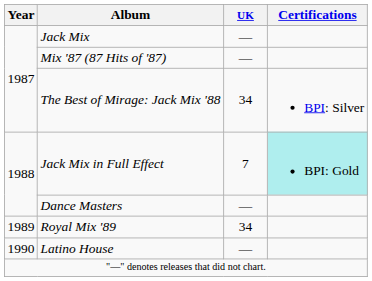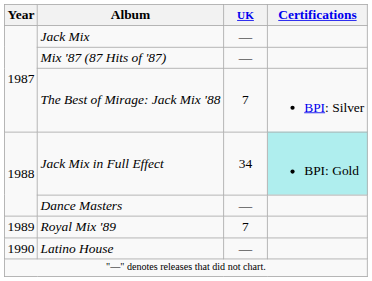The Best of Mirage: Jack Mix '88 | UK: 34 -> 7
Jack Mix in Full Effect | UK: 7 -> 34
Royal Mix '89 | UK: 34 -> 7
